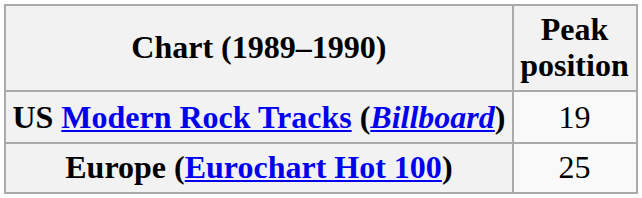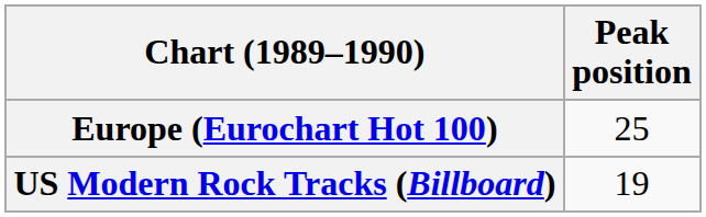rows swapped: Europe (Eurochart Hot 100) <-> US Modern Rock Tracks (Billboard)
